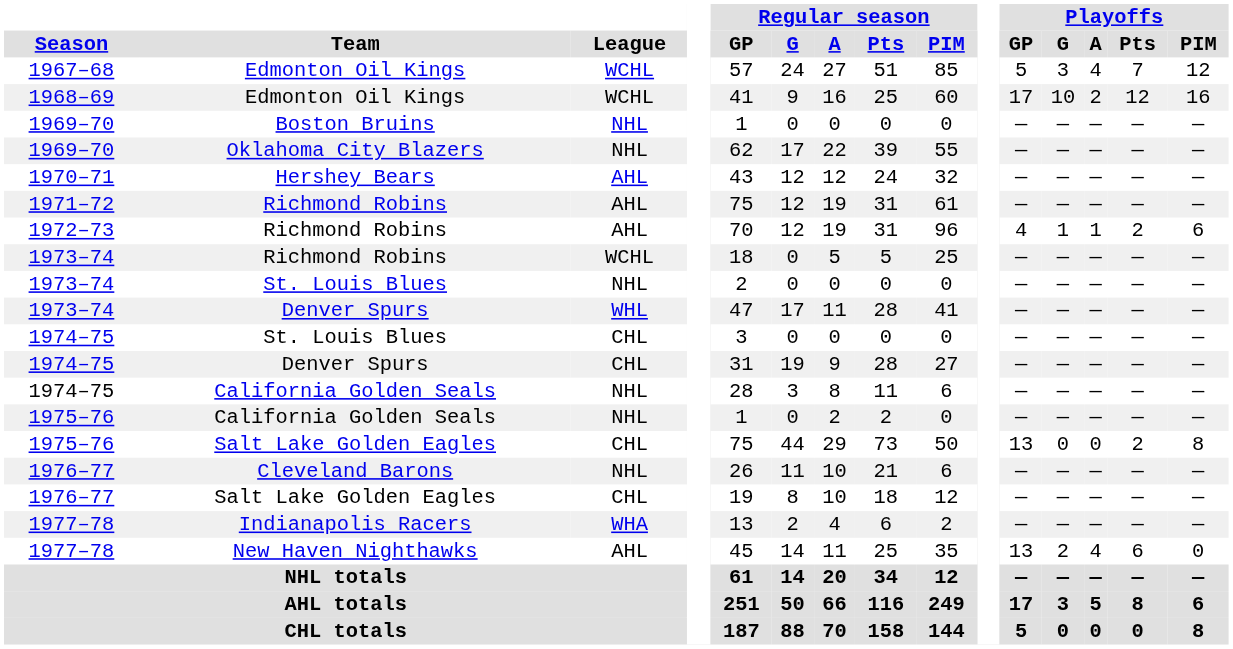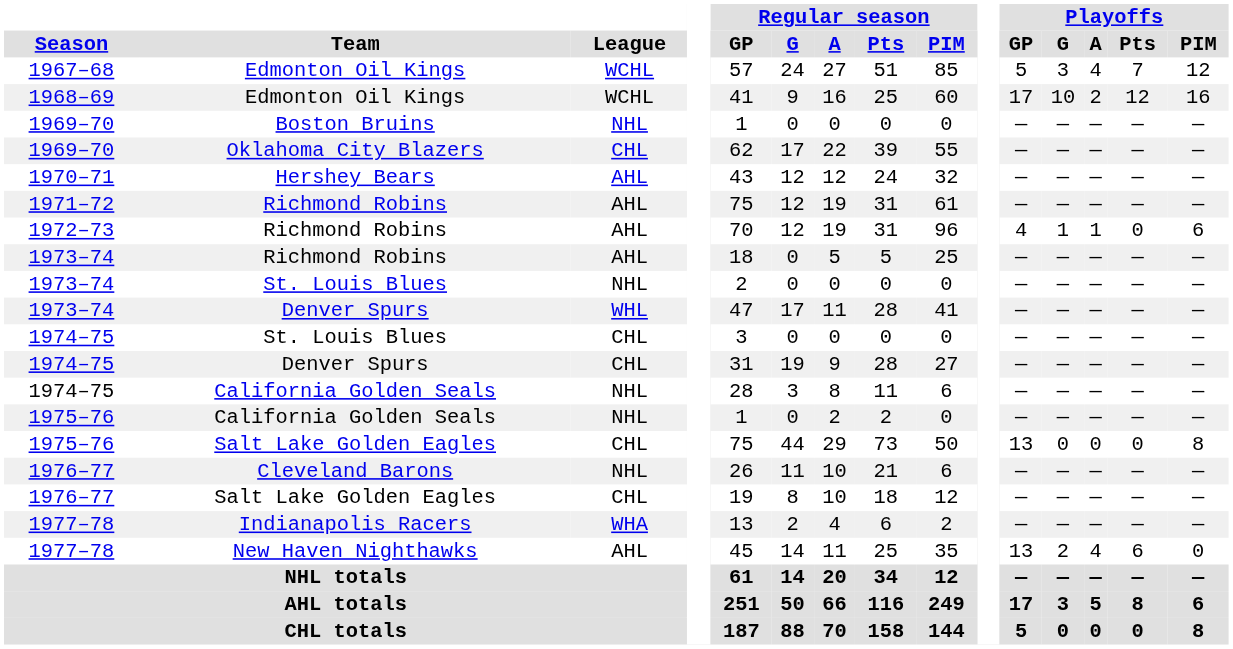Oklahoma City Blazers | League: NHL -> CHL
1972–73 / Richmond Robins | Playoffs / Pts: 2 -> 0
1973–74 / Richmond Robins | League: WCHL -> AHL
1975–76 / Salt Lake Golden Eagles | Playoffs / Pts: 2 -> 0
